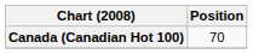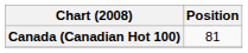Canada (Canadian Hot 100) | Position: 70 -> 81
